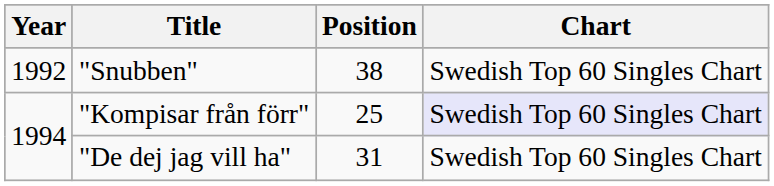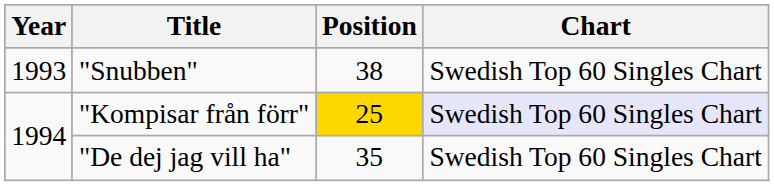"Snubben" | Year: 1992 -> 1993
"Kompisar från förr" | Position: no background -> gold background
"De dej jag vill ha" | Position: 31 -> 35
